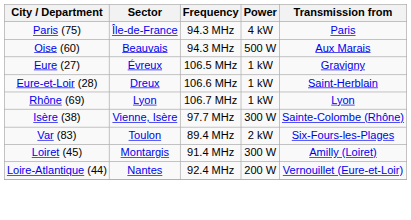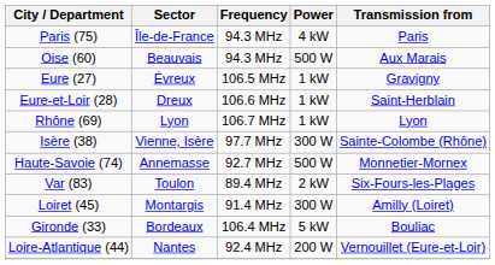+ row: Haute-Savoie (74) | Annemasse | 92.7 MHz | 500 W | Monnetier-Mornex
+ row: Gironde (33) | Bordeaux | 106.4 MHz | 5 kW | Bouliac
